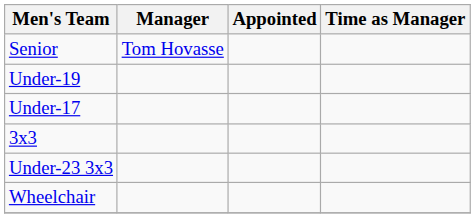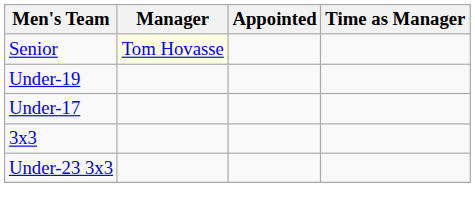Senior | Manager: no background -> lightyellow background
- row: Wheelchair
